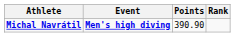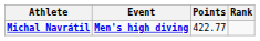Michal Navrátil | Points: 390.90 -> 422.77
